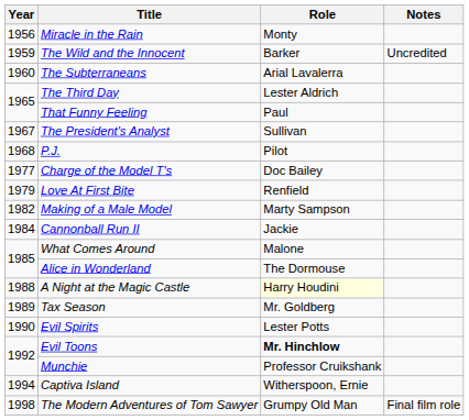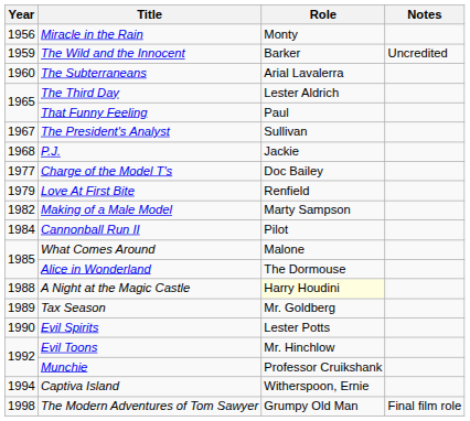P.J. | Role: Pilot -> Jackie
Cannonball Run II | Role: Jackie -> Pilot
Evil Toons | Role: bold -> normal
